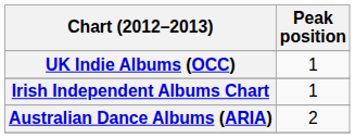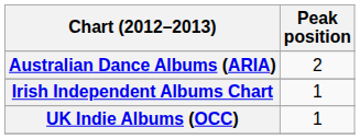rows swapped: Australian Dance Albums (ARIA) <-> UK Indie Albums (OCC)
